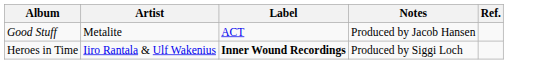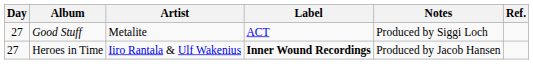+ column: Day | 27 | 27
Good Stuff | Notes: Produced by Jacob Hansen -> Produced by Siggi Loch
Heroes in Time | Notes: Produced by Siggi Loch -> Produced by Jacob Hansen
